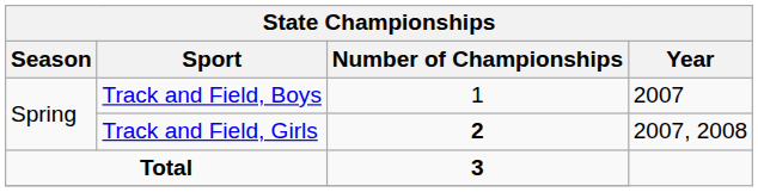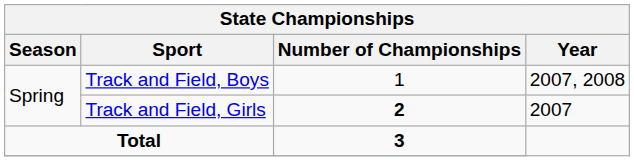Track and Field, Boys | Year: 2007 -> 2007, 2008
Track and Field, Girls | Year: 2007, 2008 -> 2007
